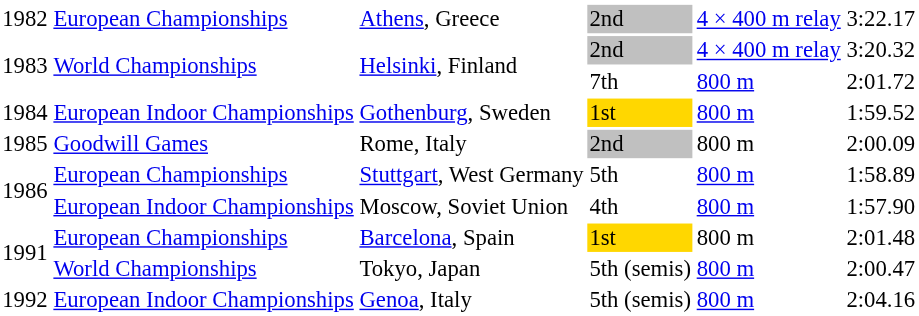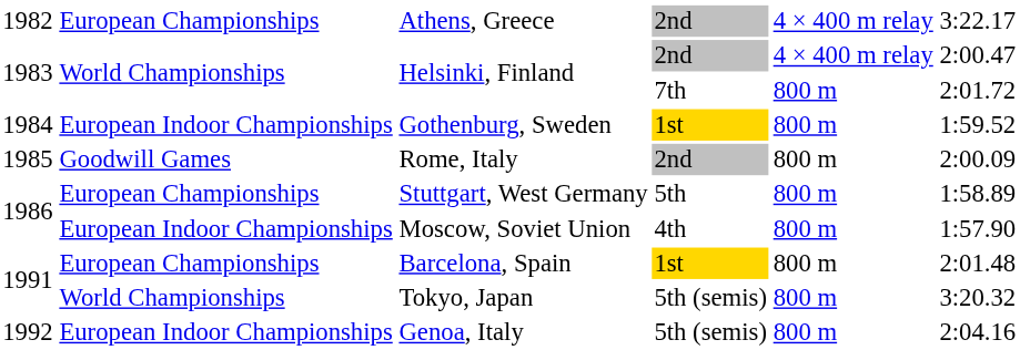Helsinki, Finland / 2nd | column 6: 3:20.32 -> 2:00.47
Tokyo, Japan | column 6: 2:00.47 -> 3:20.32
